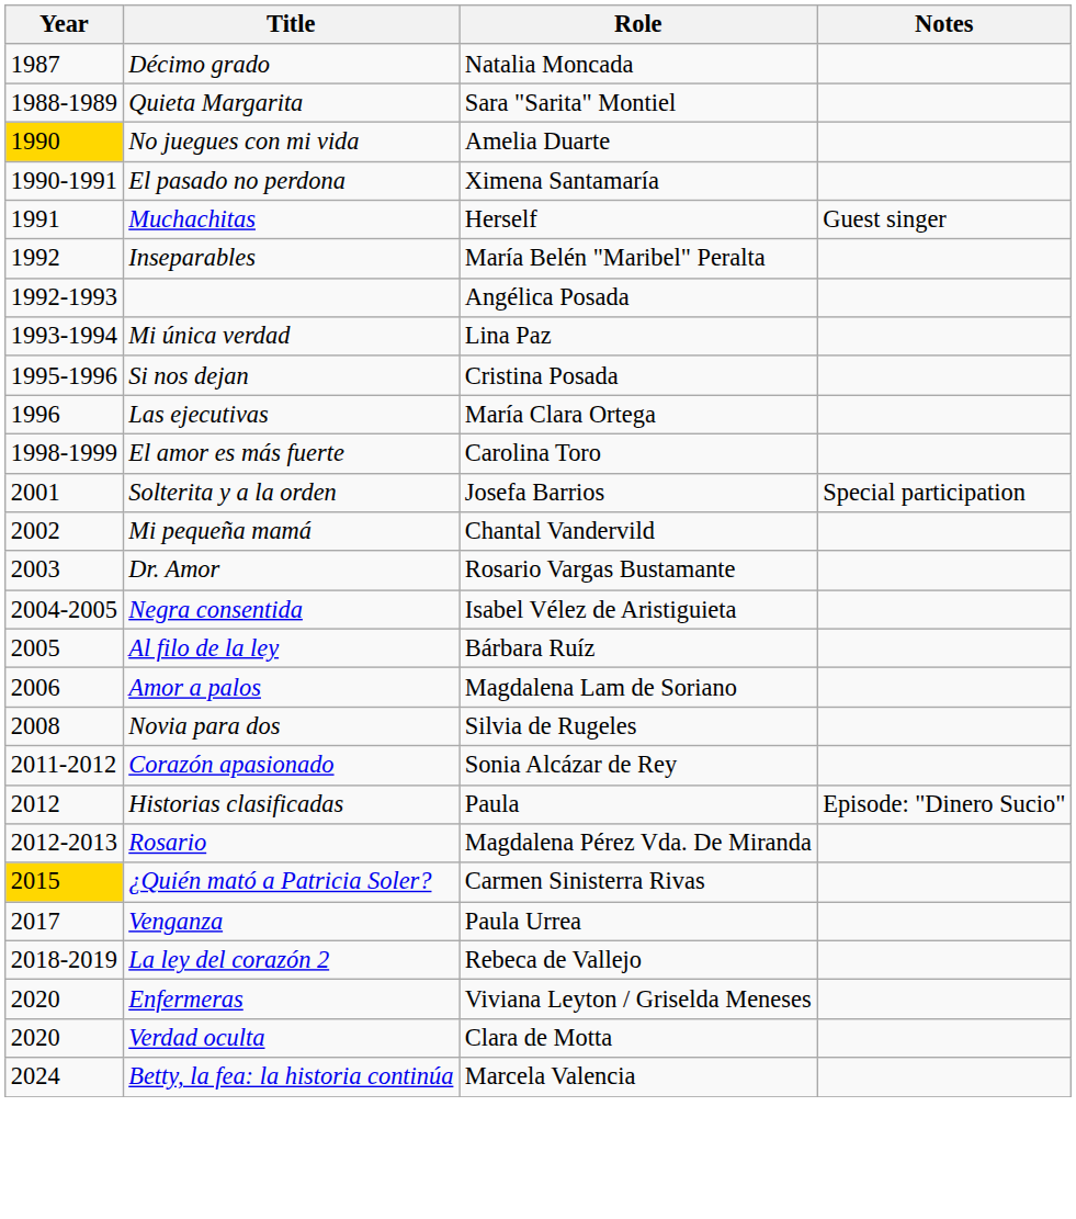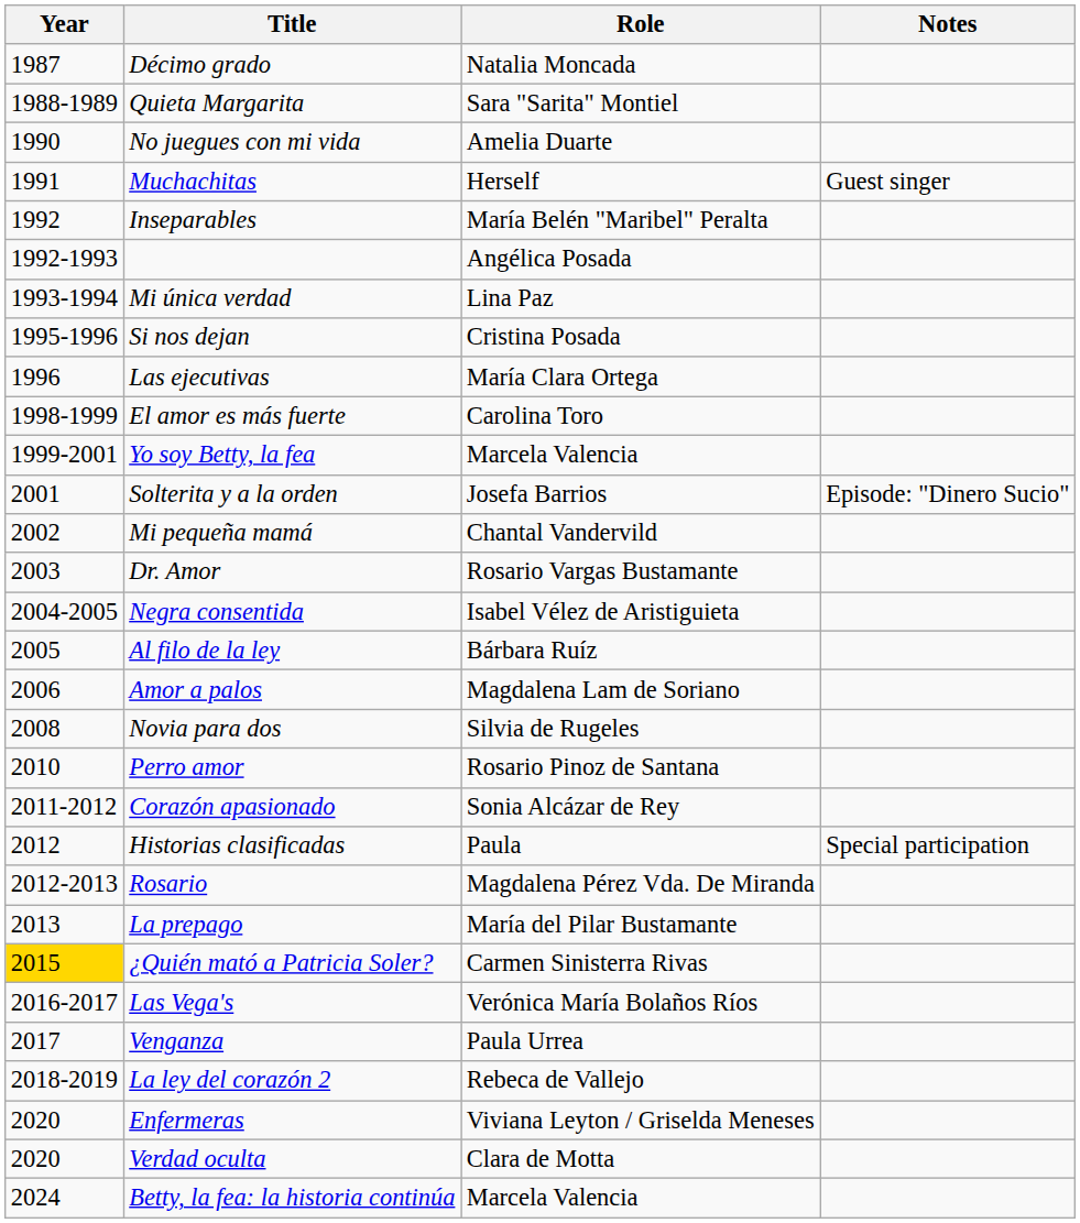No juegues con mi vida | Year: gold background -> no background
- row: 1990-1991 | El pasado no perdona | Ximena Santamaría
+ row: 1999-2001 | Yo soy Betty, la fea | Marcela Valencia
Solterita y a la orden | Notes: Special participation -> Episode: "Dinero Sucio"
+ row: 2010 | Perro amor | Rosario Pinoz de Santana
Historias clasificadas | Notes: Episode: "Dinero Sucio" -> Special participation
+ row: 2013 | La prepago | María del Pilar Bustamante
+ row: 2016-2017 | Las Vega's | Verónica María Bolaños Ríos
